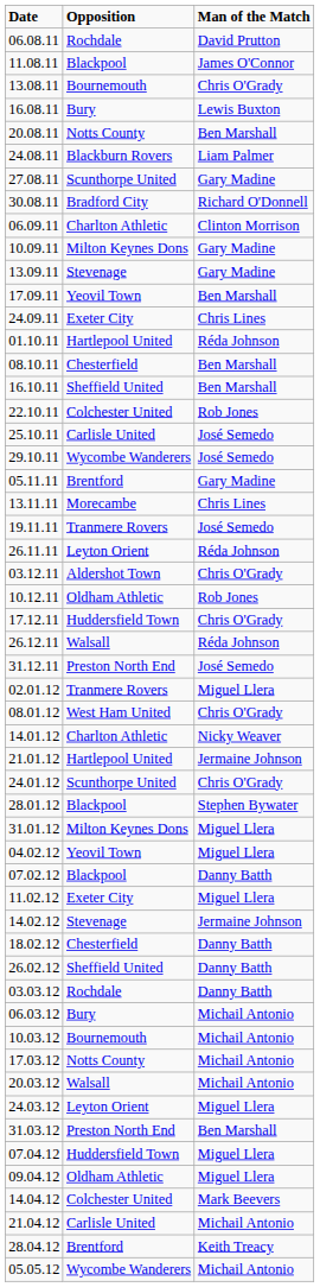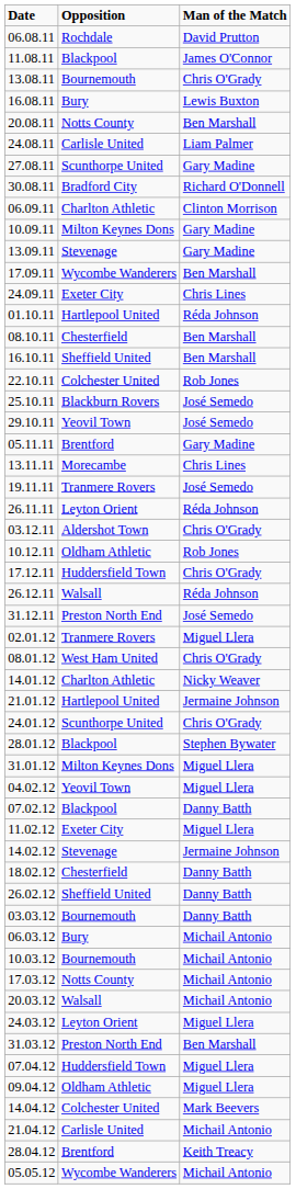24.08.11 | Opposition: Blackburn Rovers -> Carlisle United
17.09.11 | Opposition: Yeovil Town -> Wycombe Wanderers
25.10.11 | Opposition: Carlisle United -> Blackburn Rovers
29.10.11 | Opposition: Wycombe Wanderers -> Yeovil Town
03.03.12 | Opposition: Rochdale -> Bournemouth
